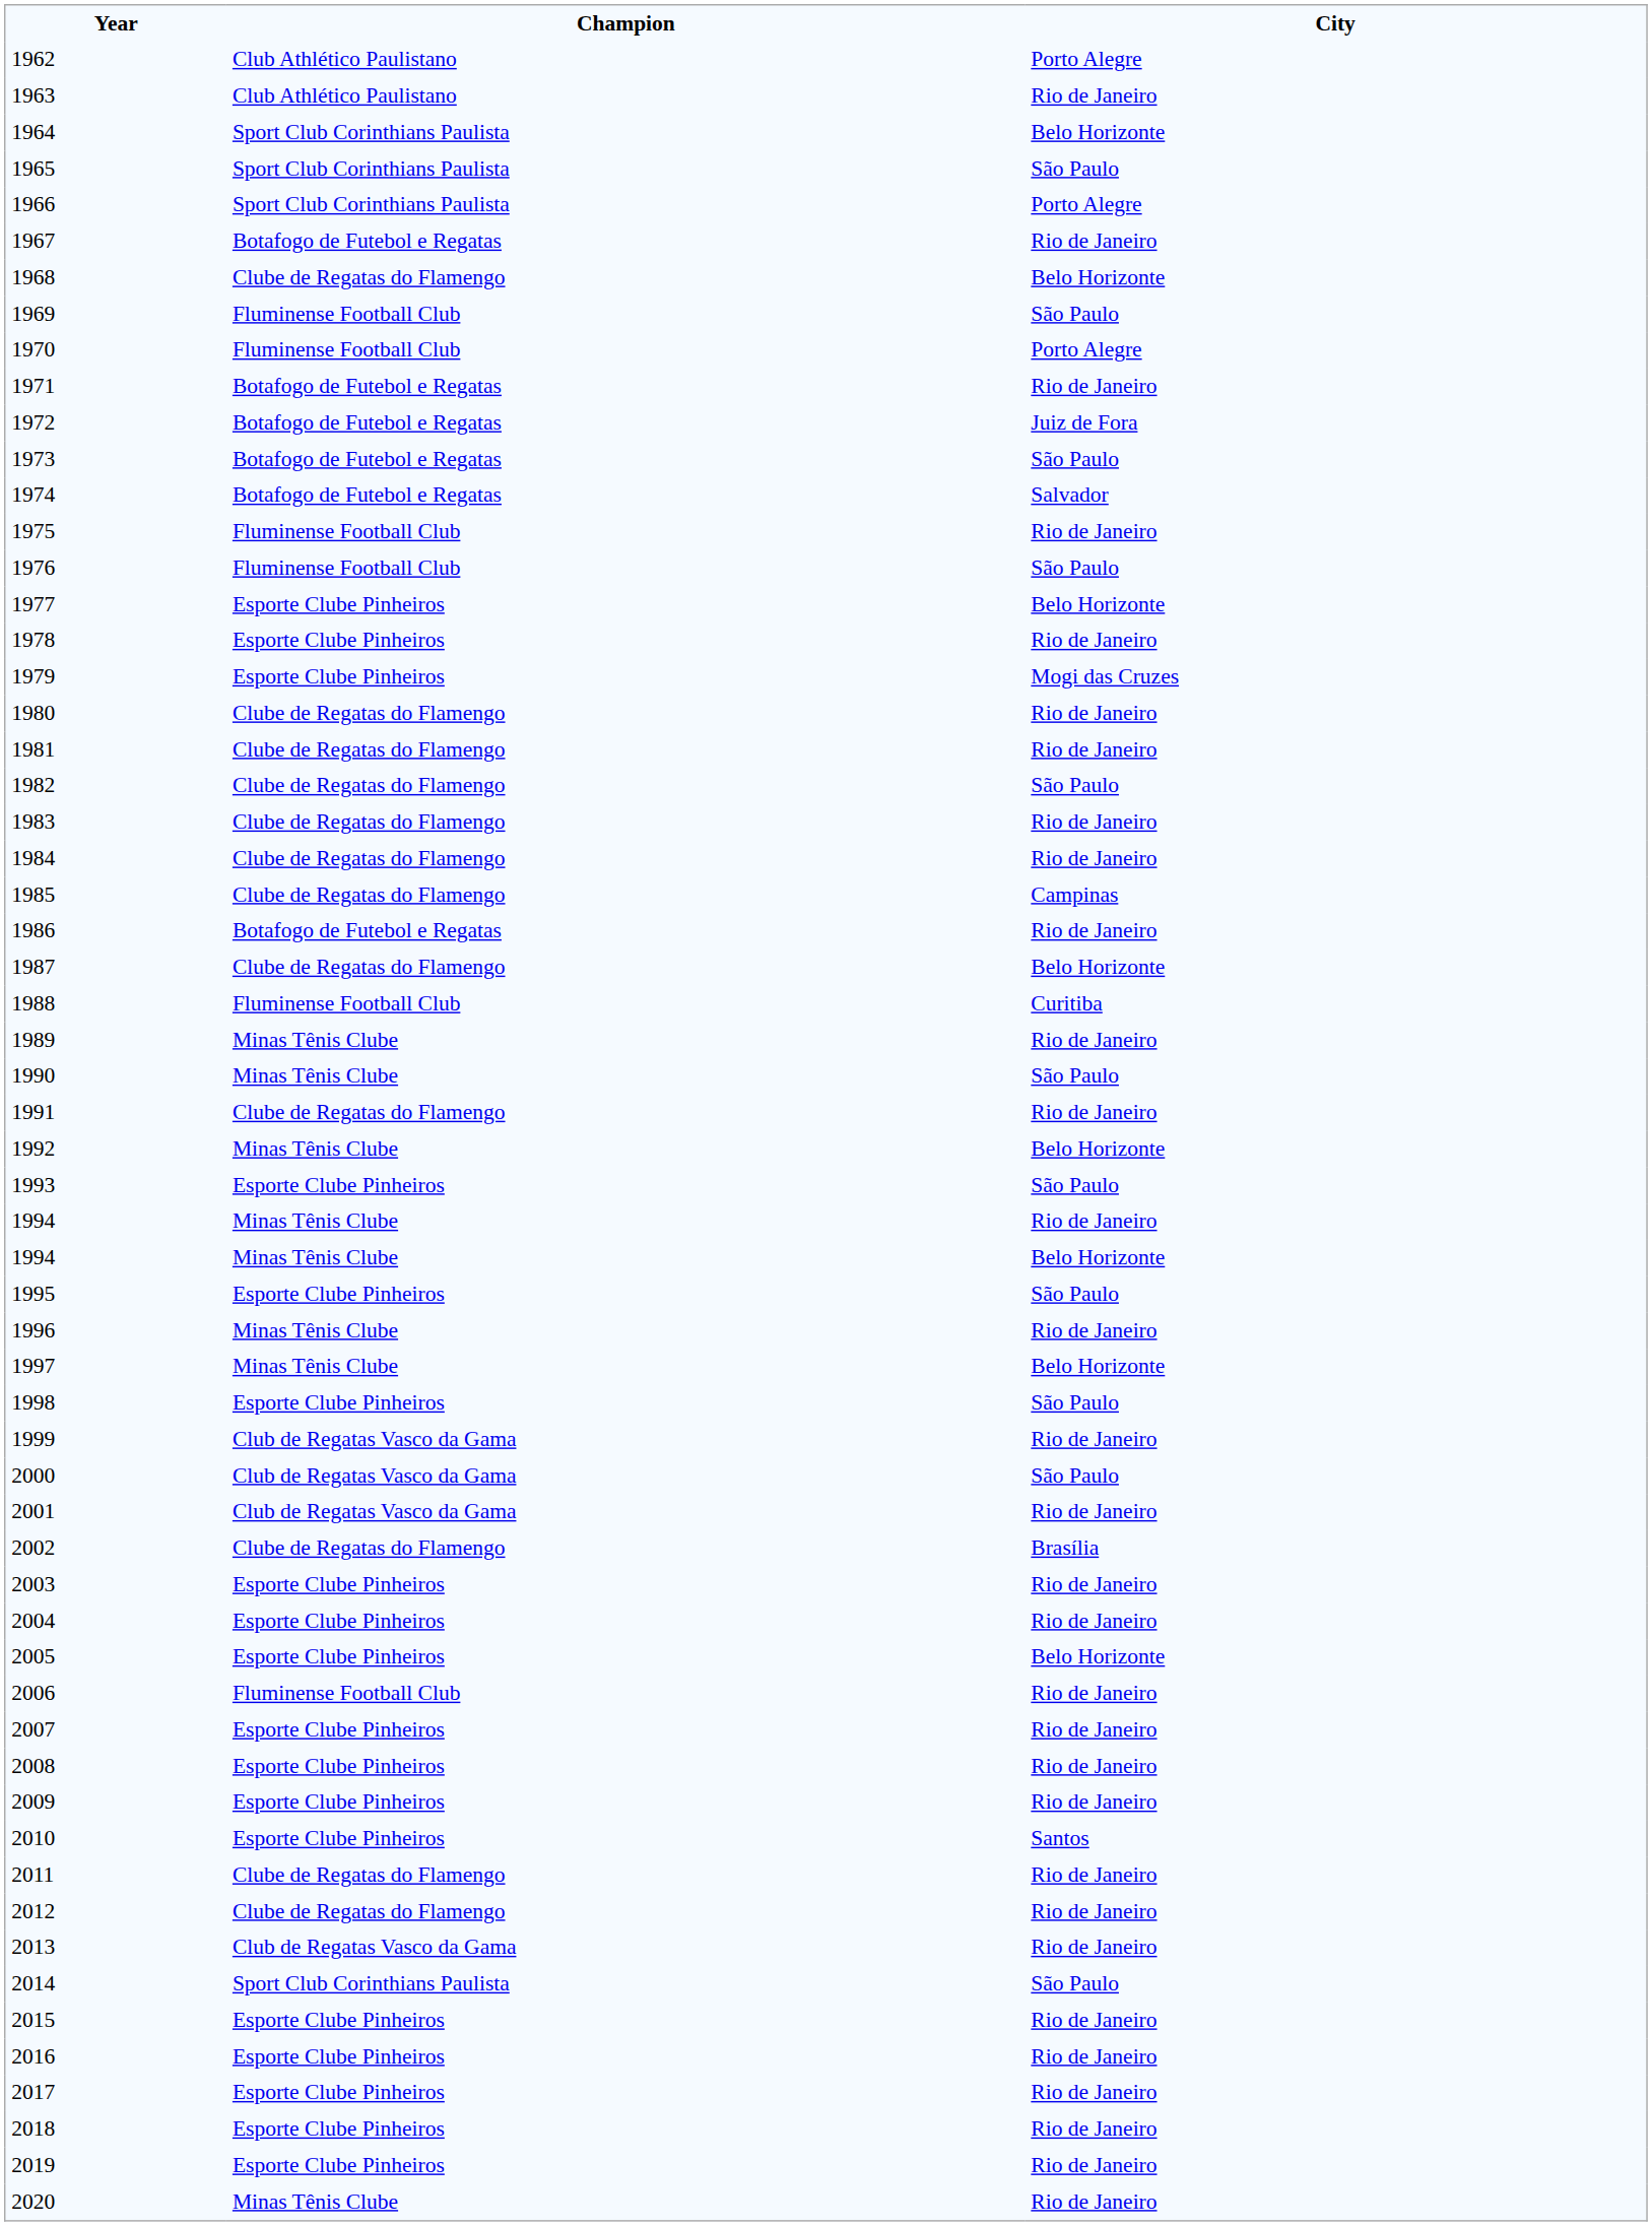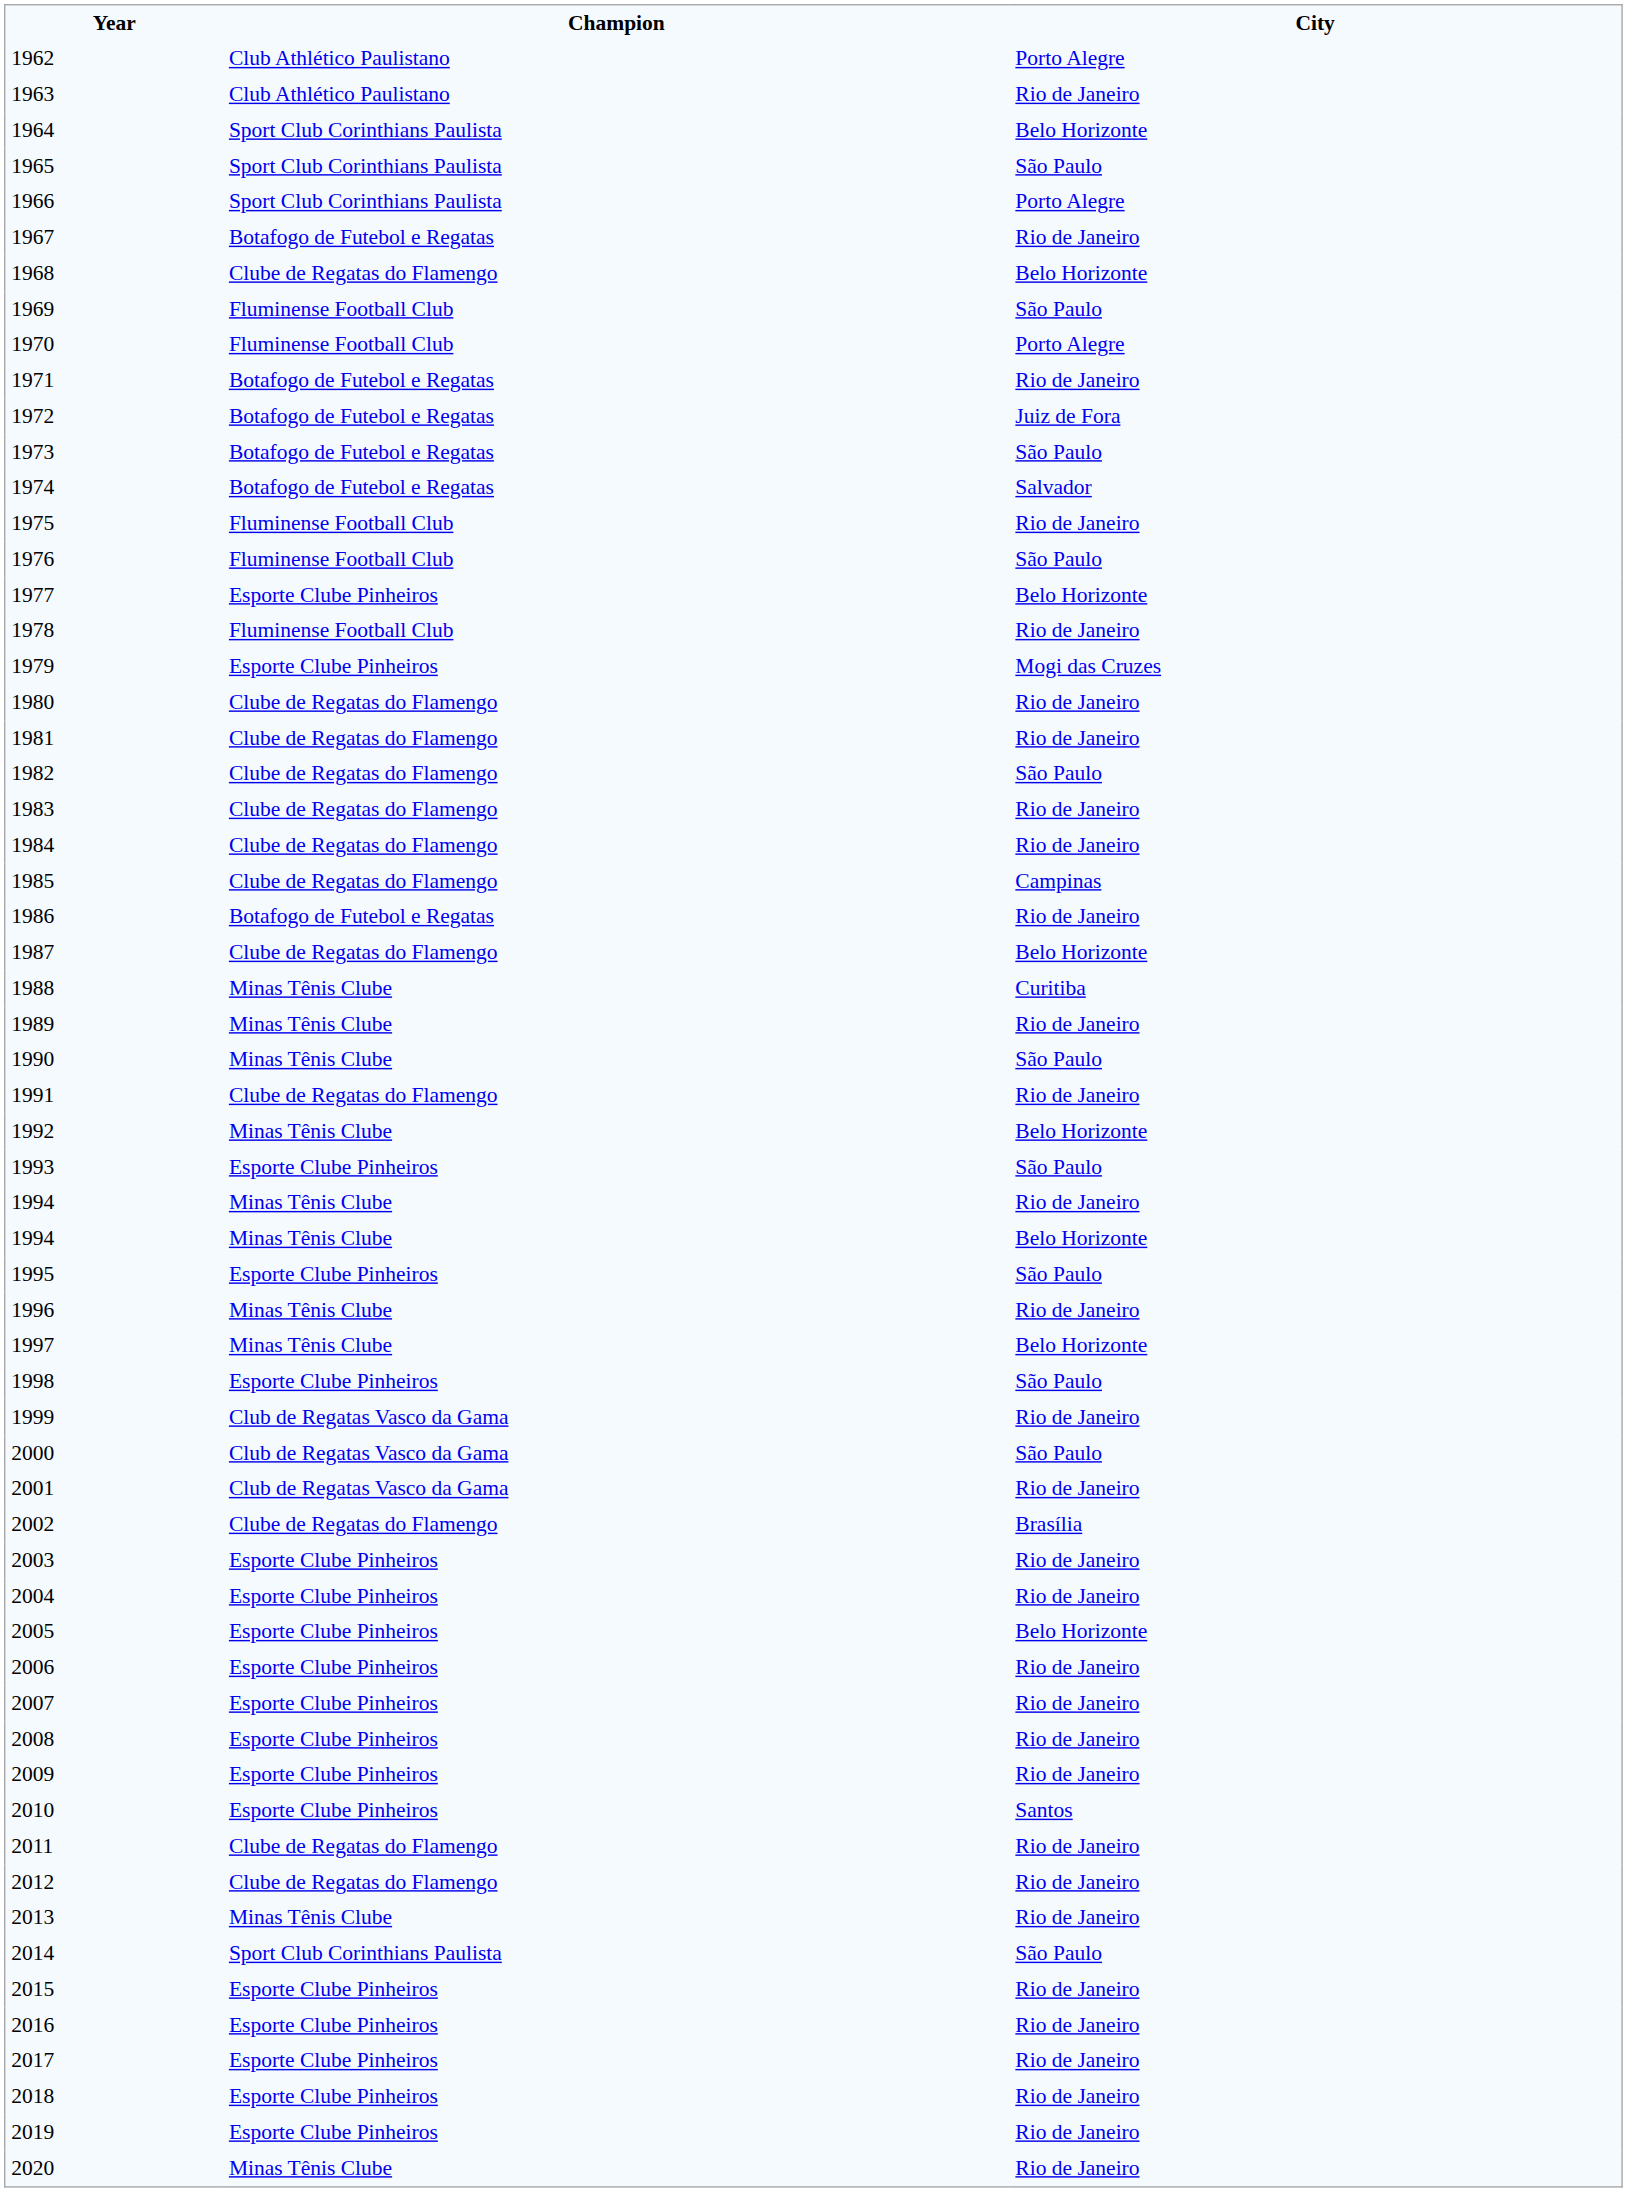1978 | Champion: Esporte Clube Pinheiros -> Fluminense Football Club
1988 | Champion: Fluminense Football Club -> Minas Tênis Clube
2006 | Champion: Fluminense Football Club -> Esporte Clube Pinheiros
2013 | Champion: Club de Regatas Vasco da Gama -> Minas Tênis Clube
